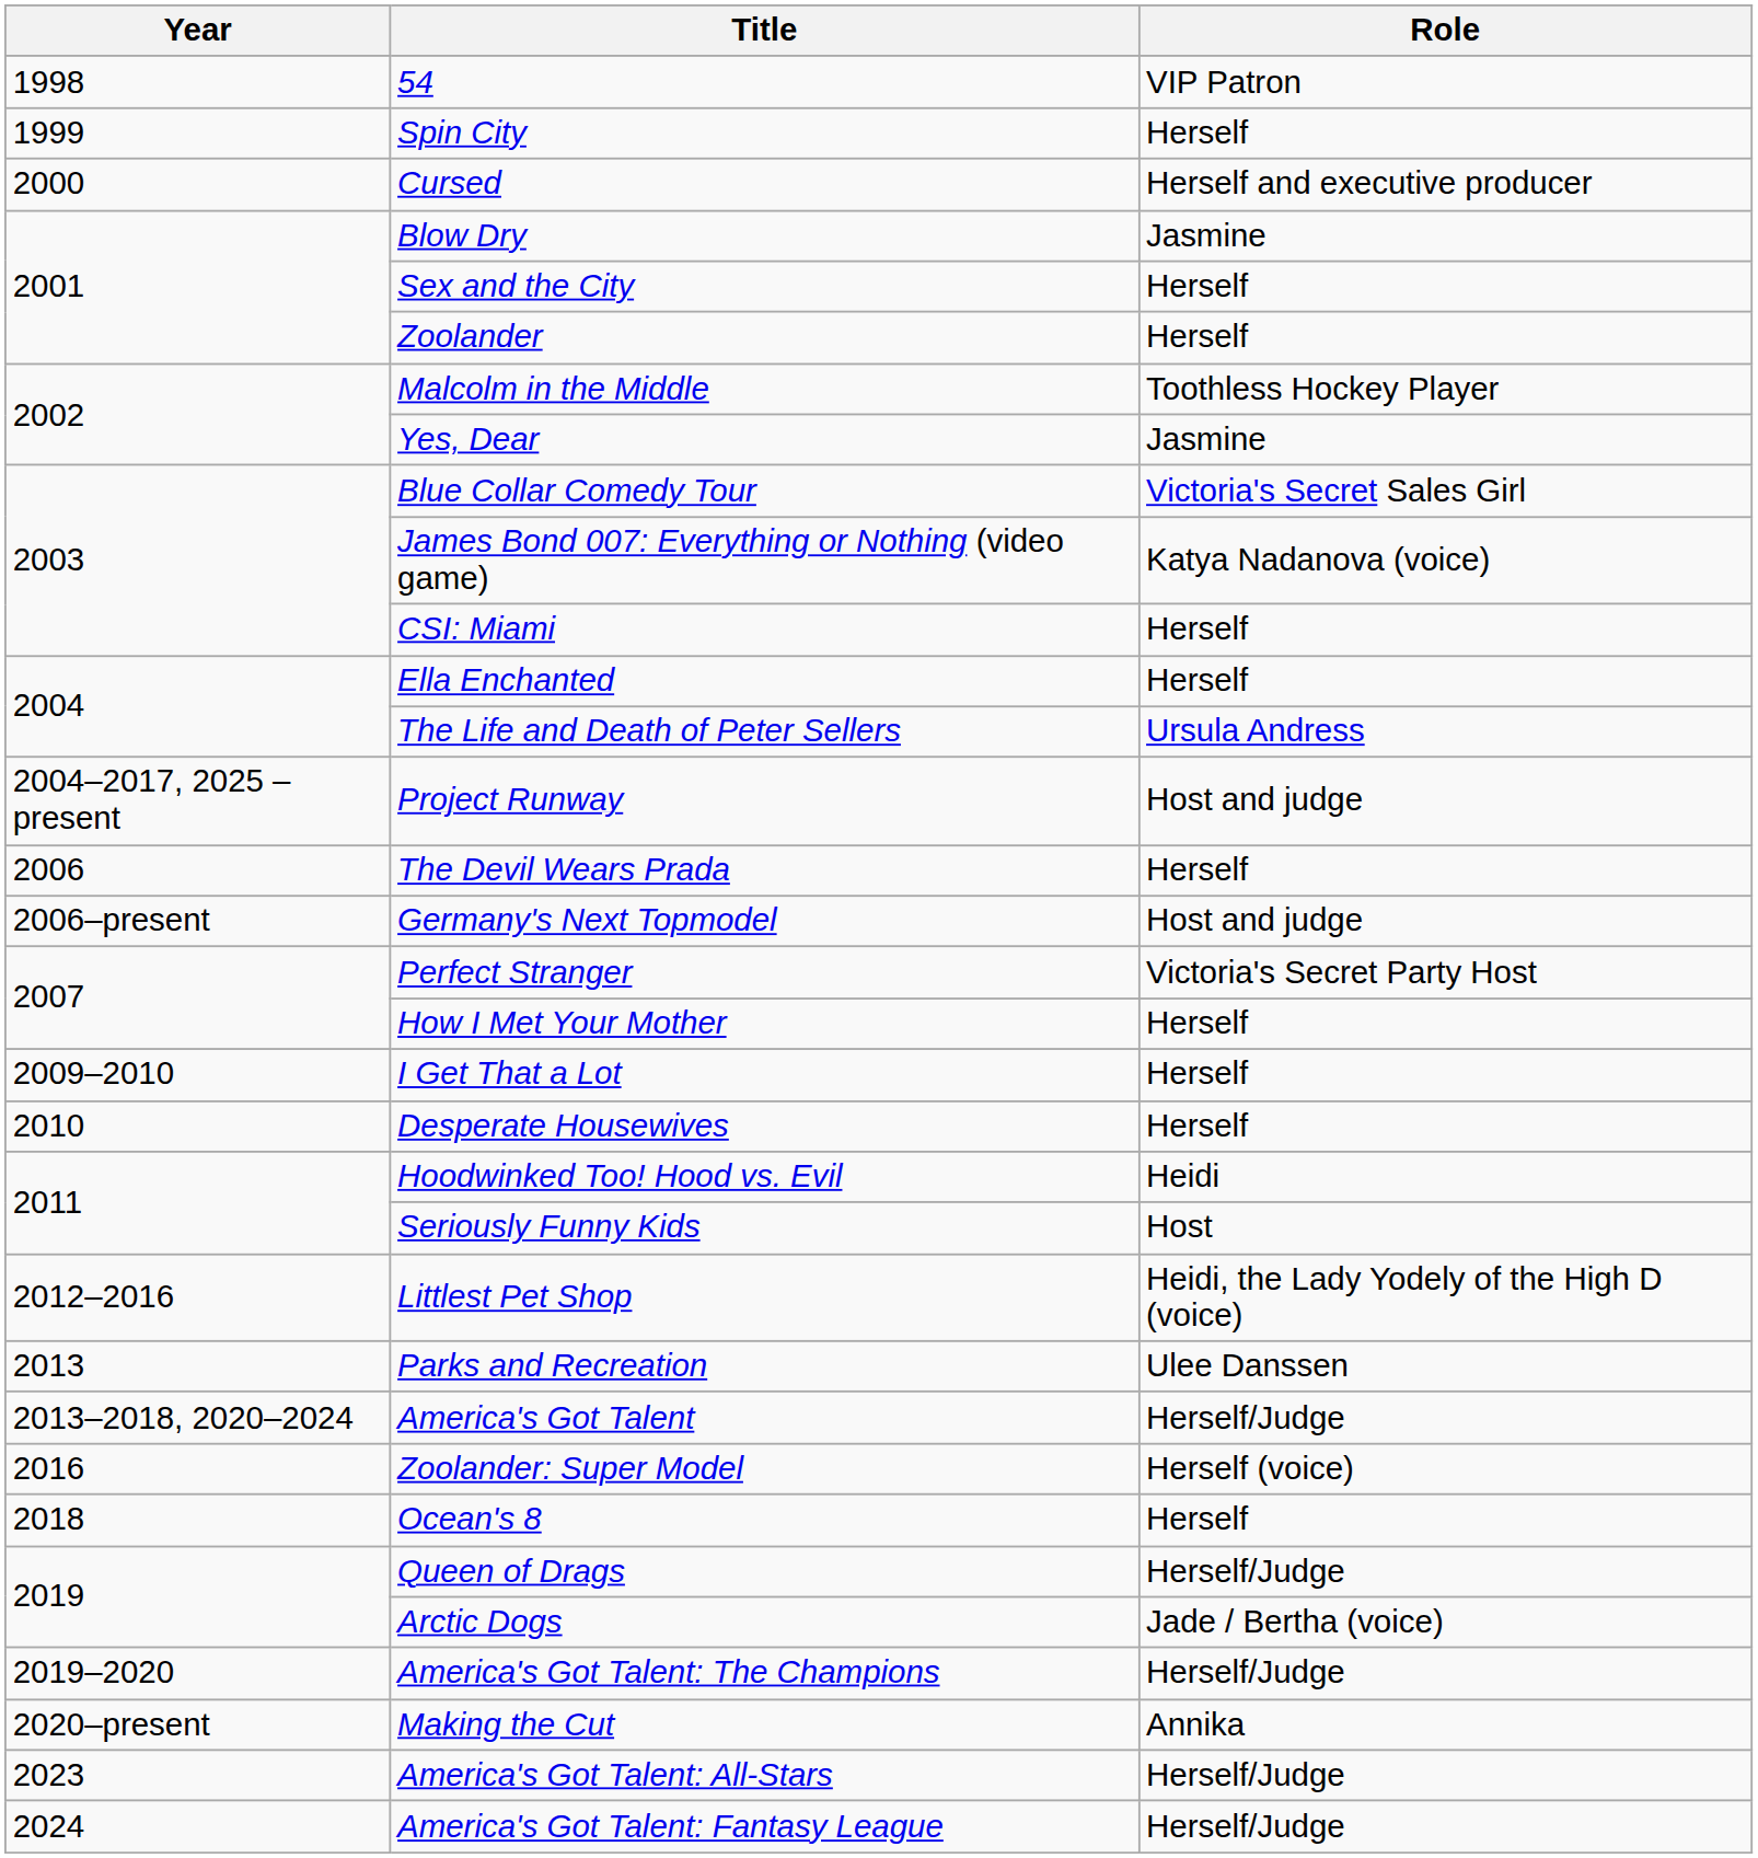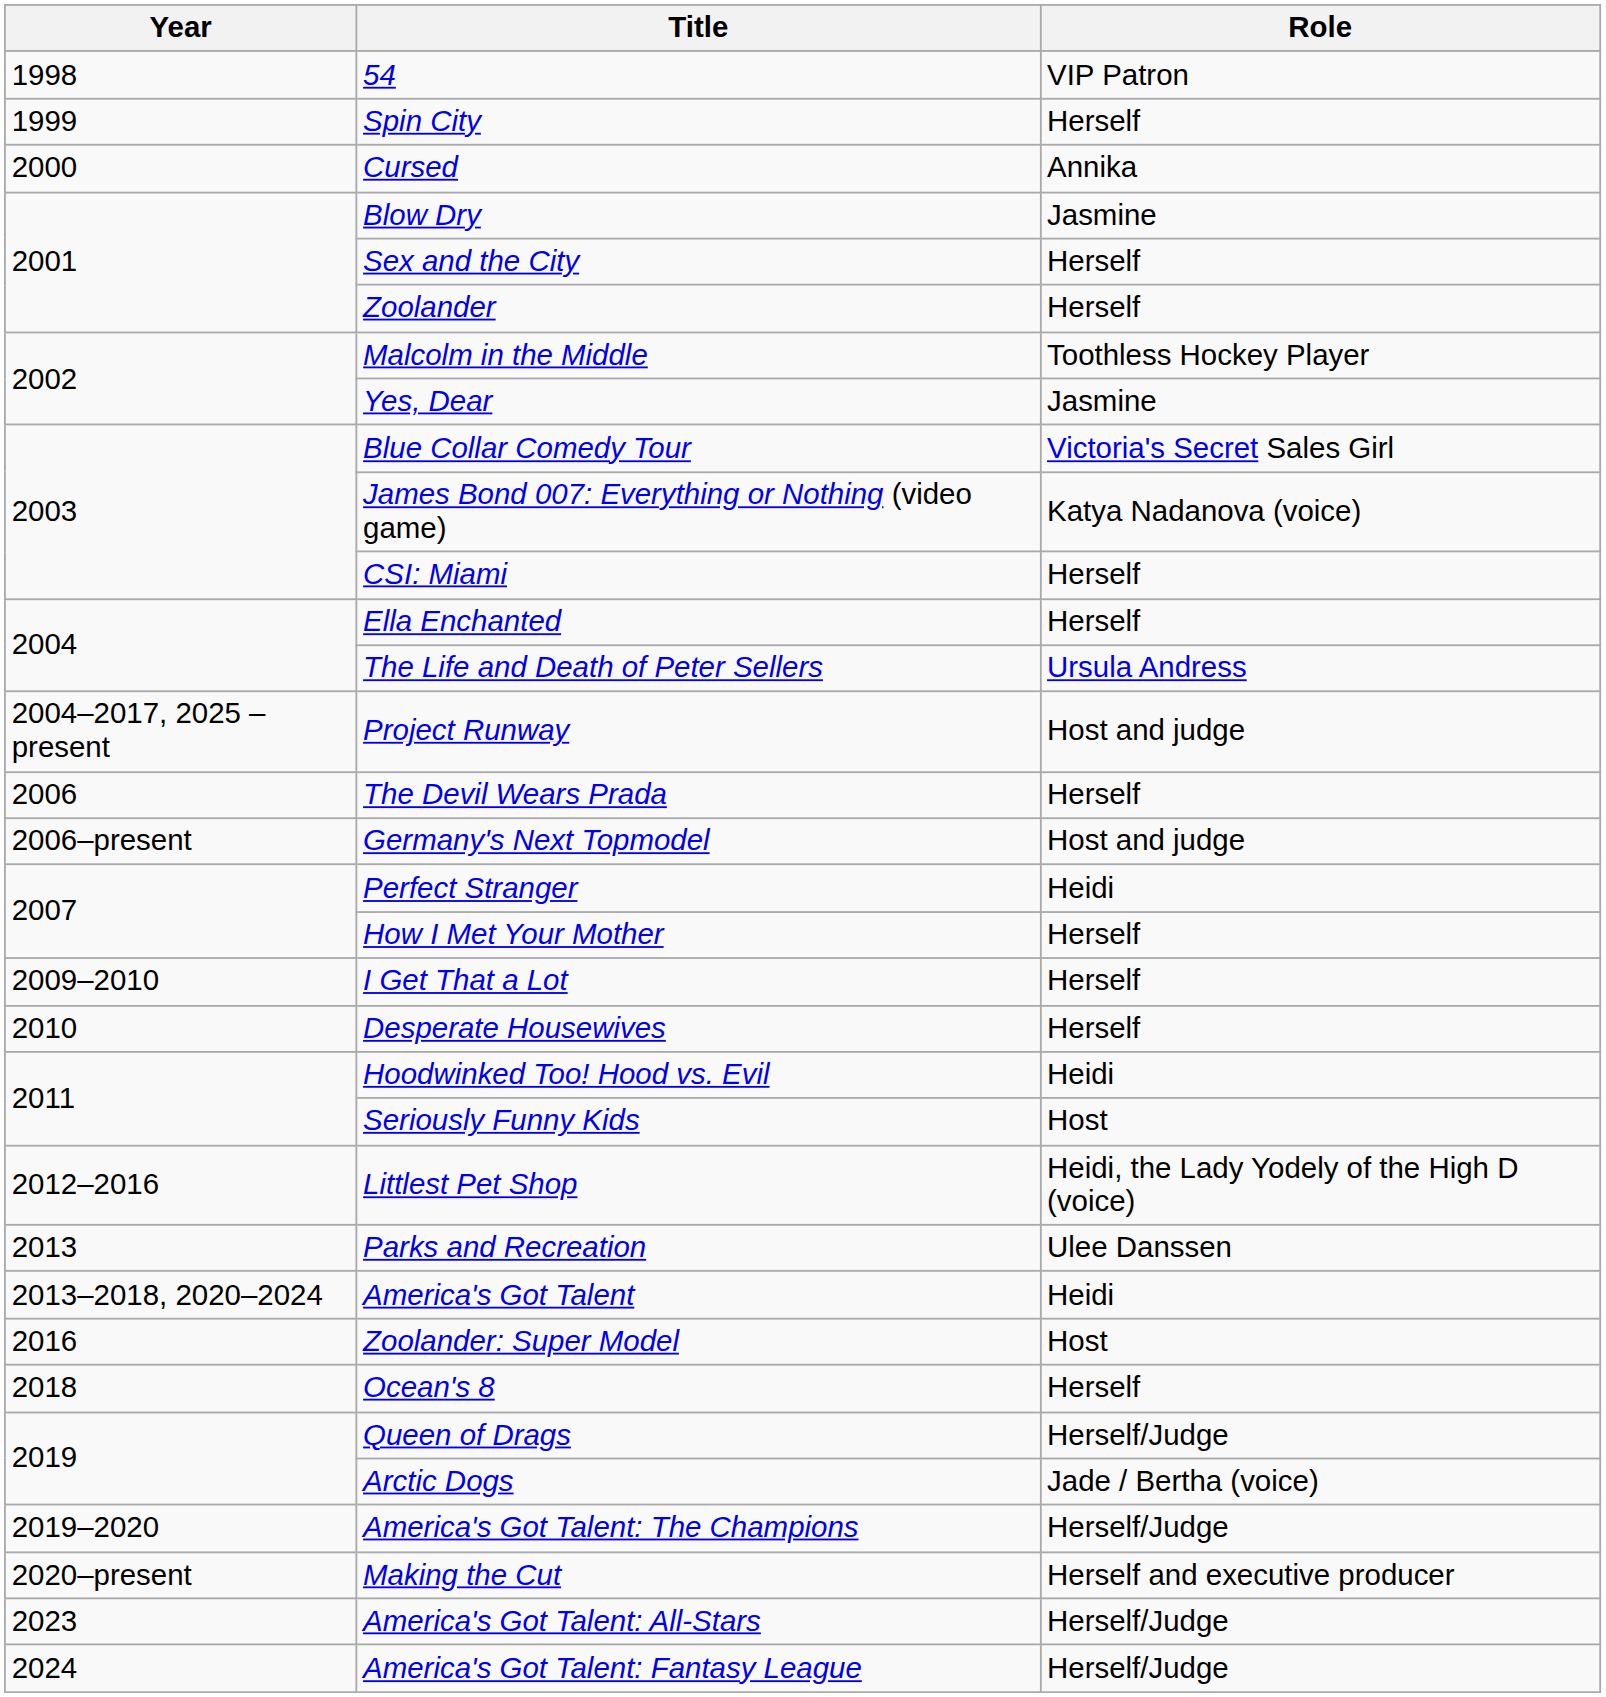Cursed | Role: Herself and executive producer -> Annika
Perfect Stranger | Role: Victoria's Secret Party Host -> Heidi
America's Got Talent | Role: Herself/Judge -> Heidi
Zoolander: Super Model | Role: Herself (voice) -> Host
Making the Cut | Role: Annika -> Herself and executive producer
